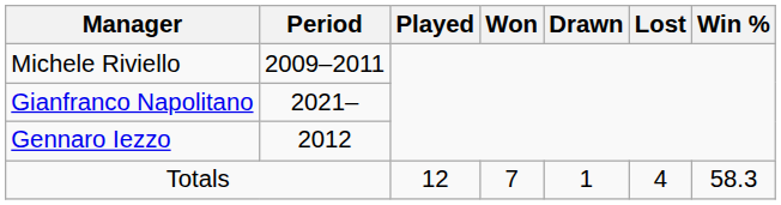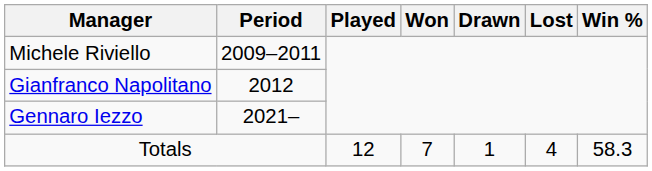Gianfranco Napolitano | Period: 2021– -> 2012
Gennaro Iezzo | Period: 2012 -> 2021–
